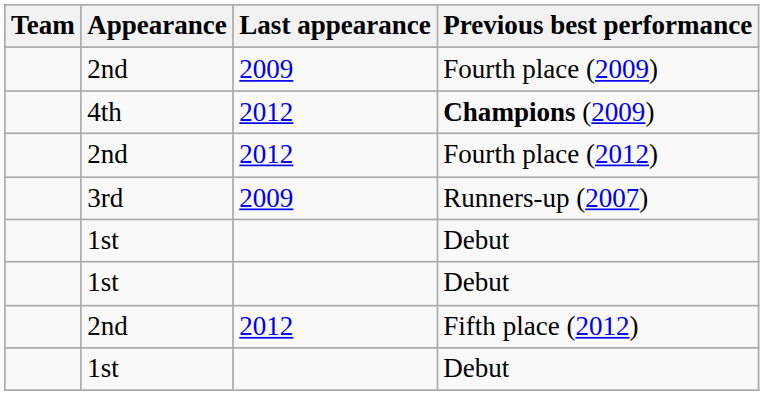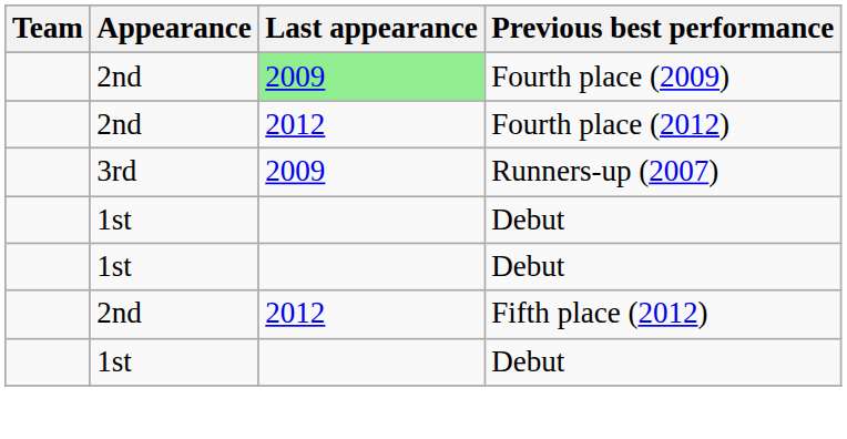Fourth place (2009) | Last appearance: no background -> lightgreen background
- row: 4th | 2012 | Champions (2009)
